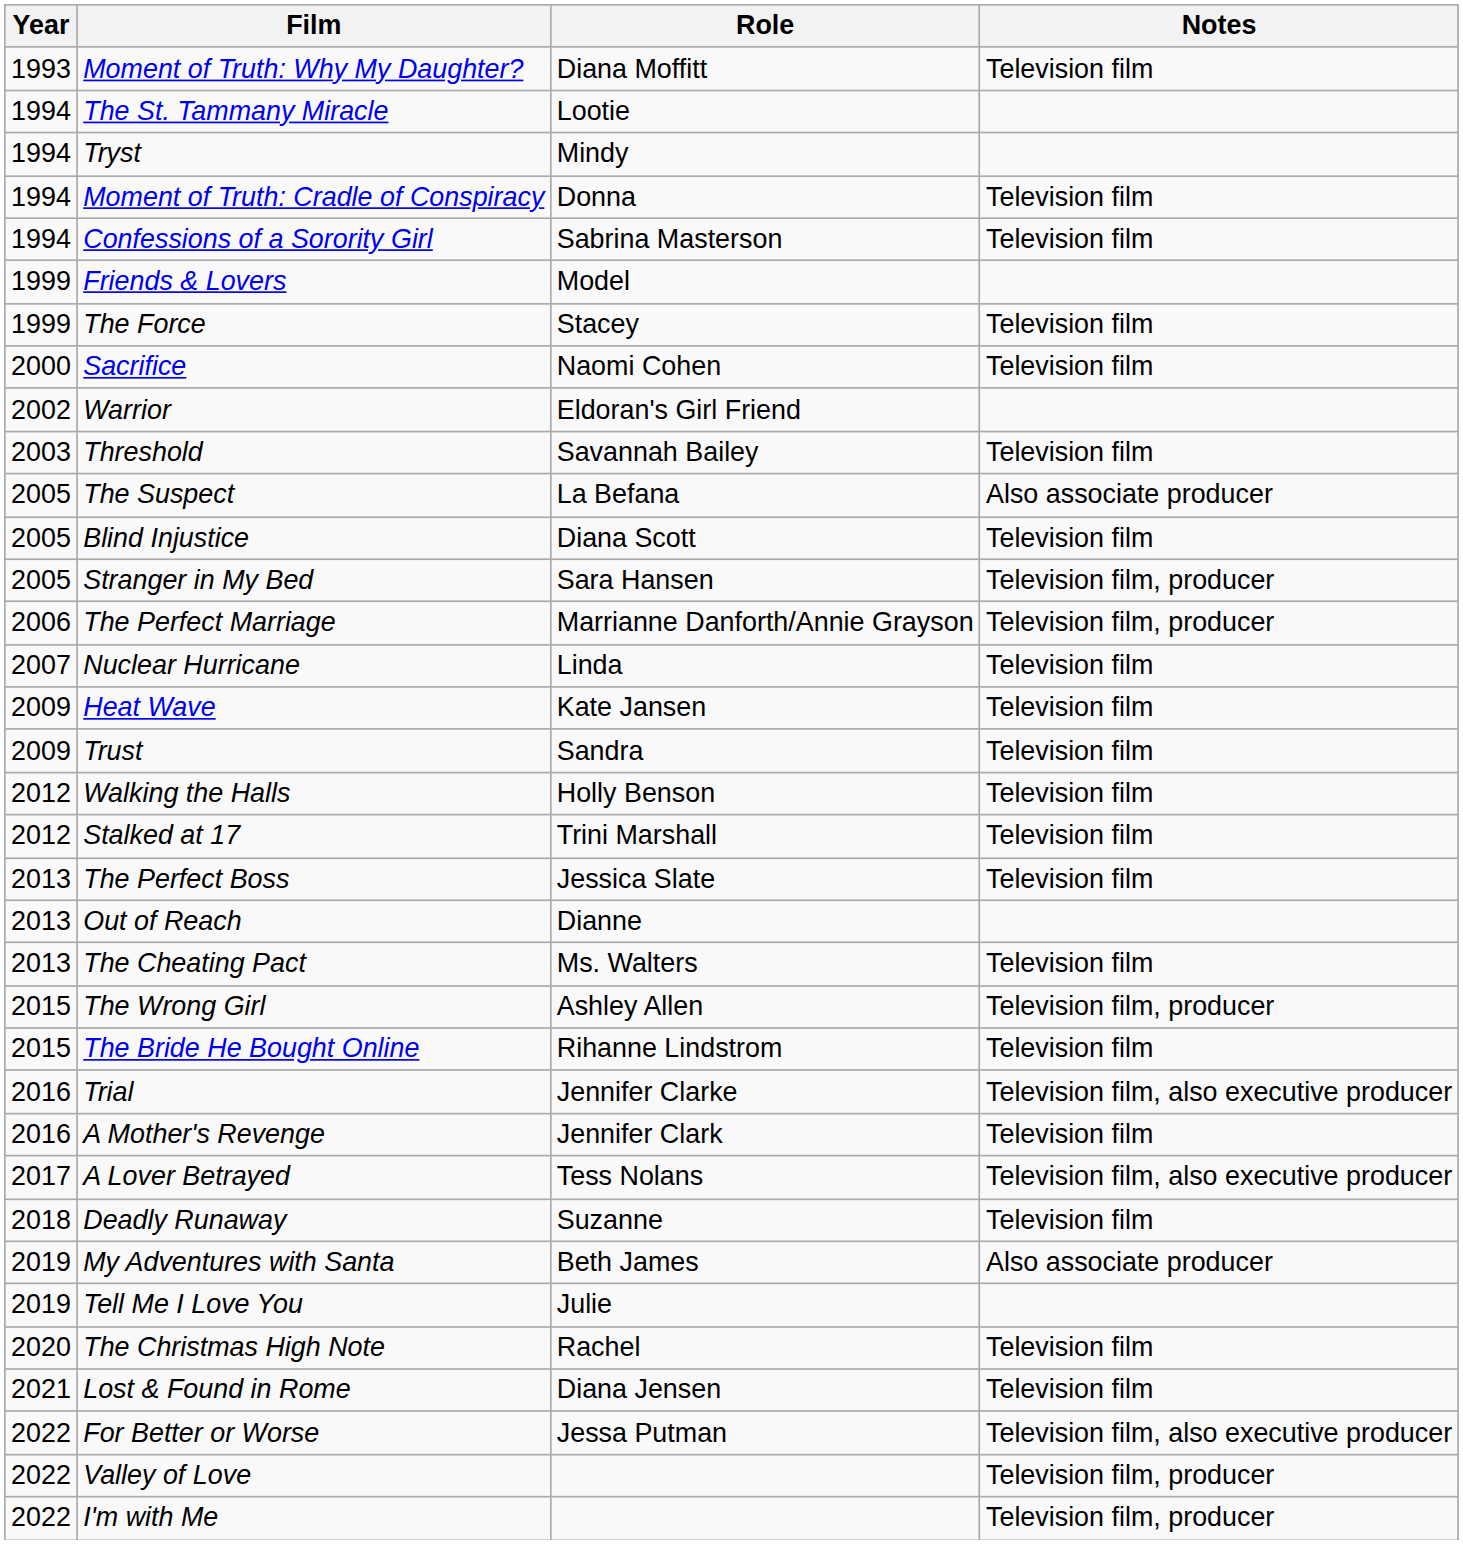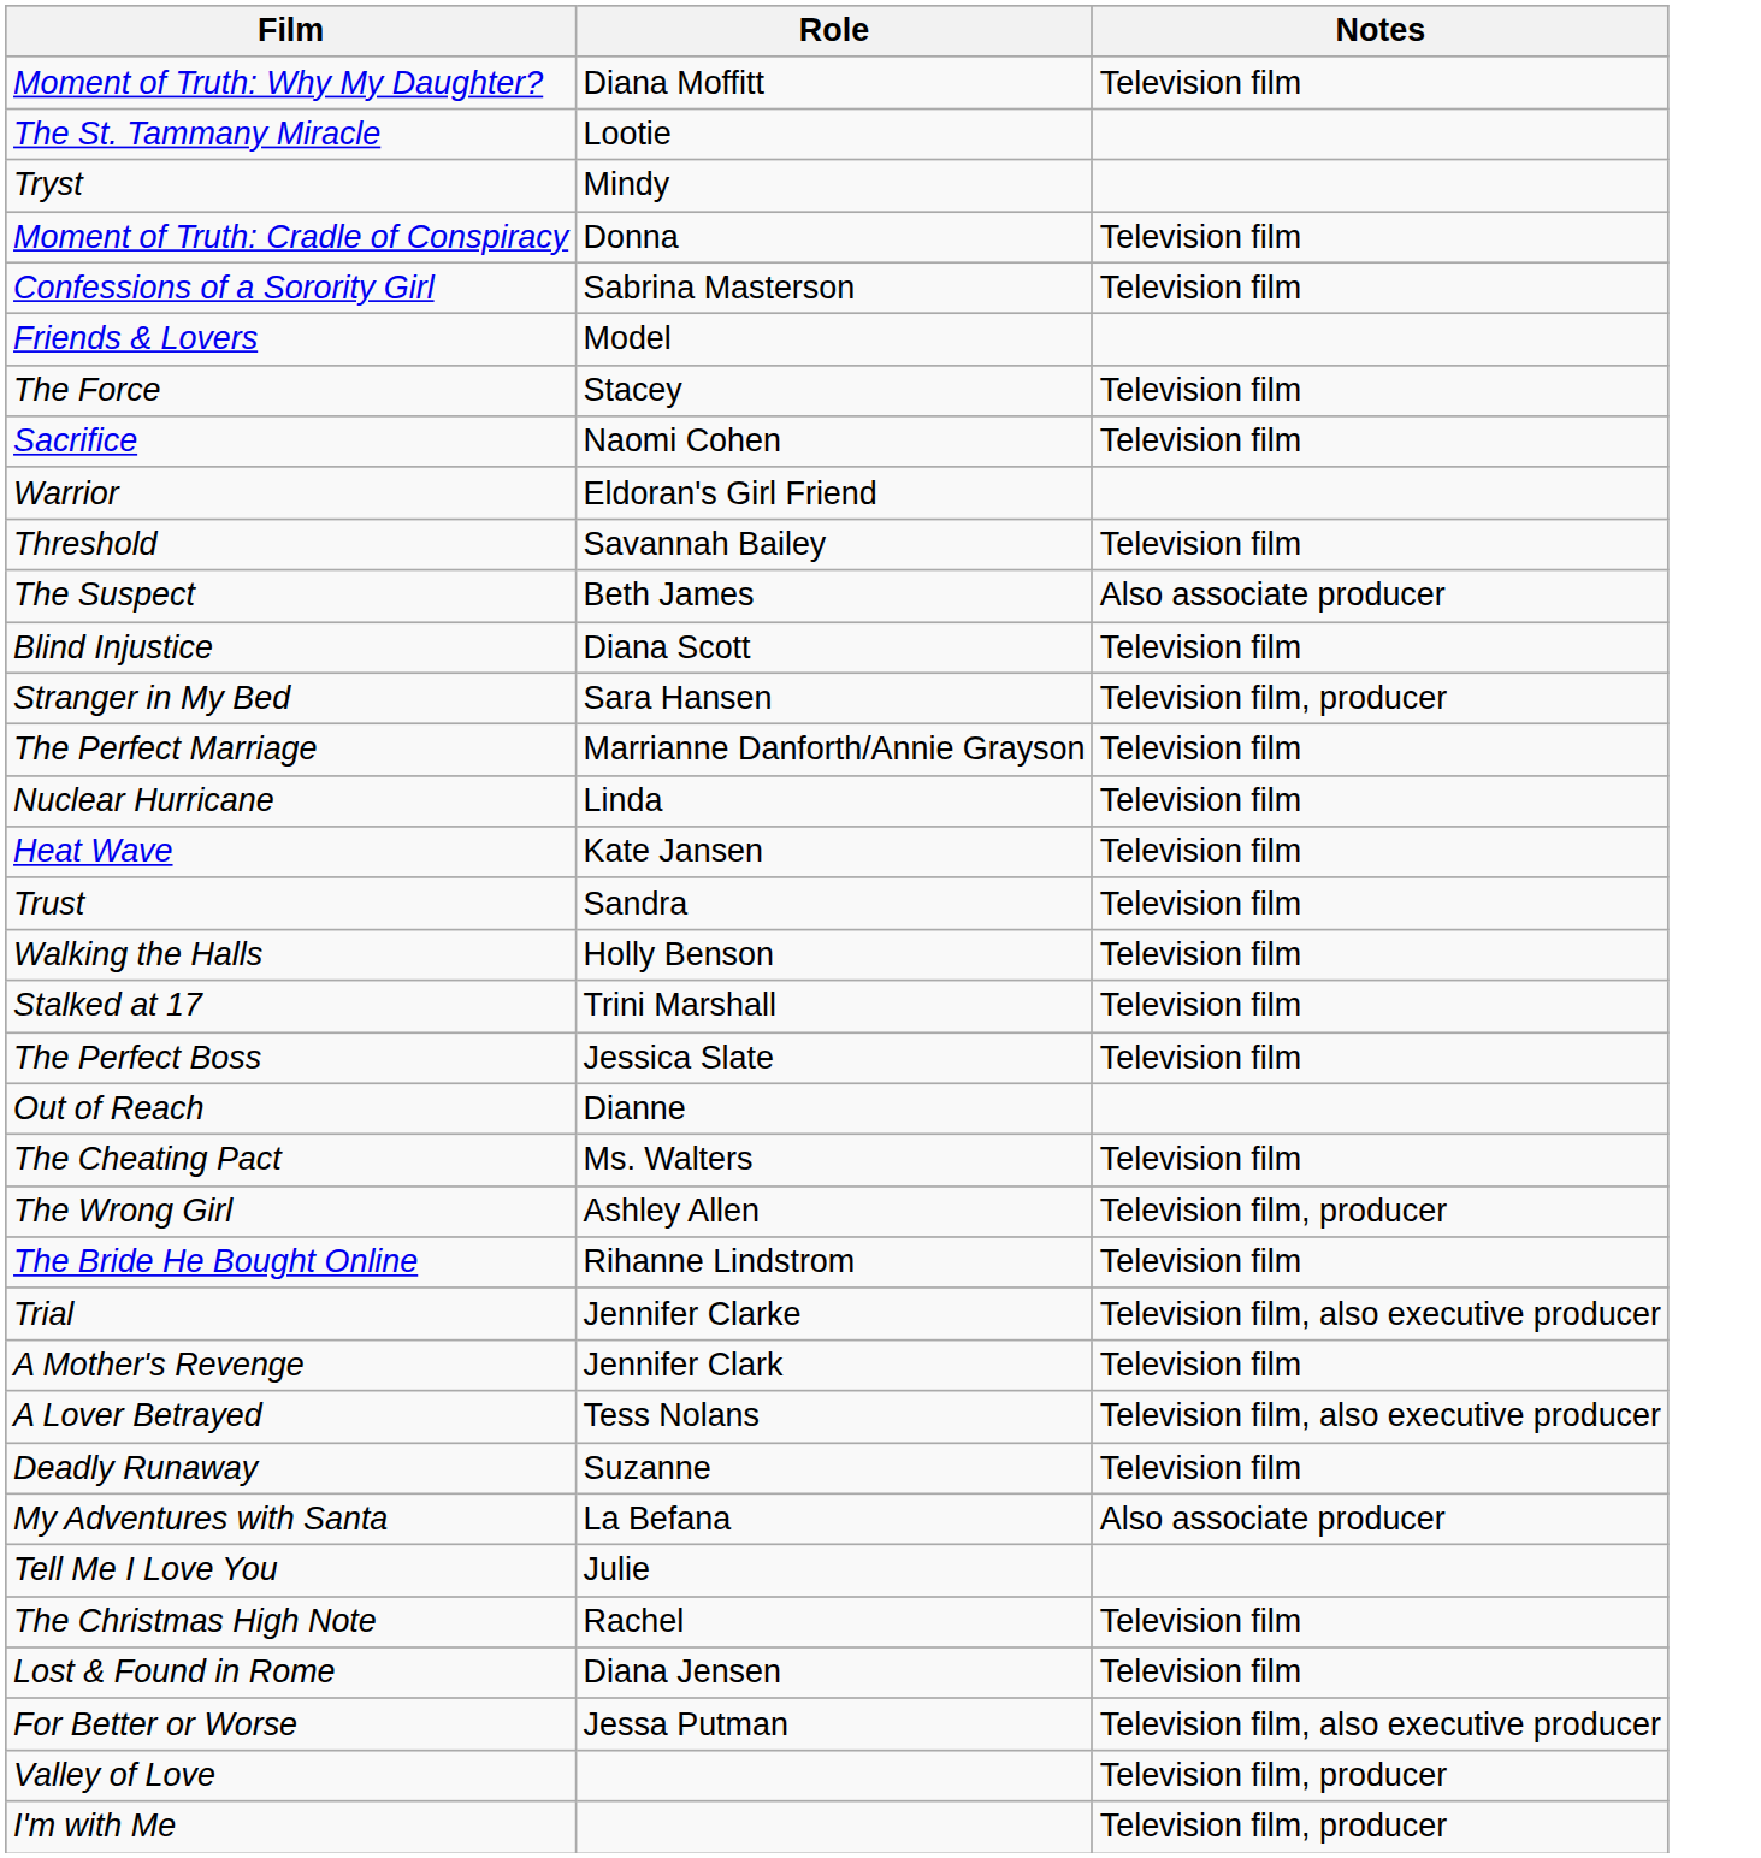- column: Year | 1993 | 1994 | 1994 | 1994 | 1994 | 1999 | 1999 | 2000 | 2002 | 2003 | 2005 | 2005 | 2005 | 2006 | 2007 | 2009 | 2009 | 2012 | 2012 | 2013 | 2013 | 2013 | 2015 | 2015 | 2016 | 2016 | 2017 | 2018 | 2019 | 2019 | 2020 | 2021 | 2022 | 2022 | 2022
The Suspect | Role: La Befana -> Beth James
The Perfect Marriage | Notes: Television film, producer -> Television film
My Adventures with Santa | Role: Beth James -> La Befana
